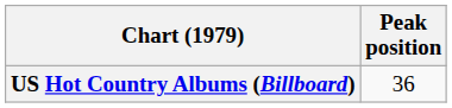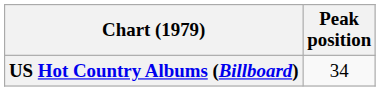US Hot Country Albums (Billboard) | Peak position: 36 -> 34
